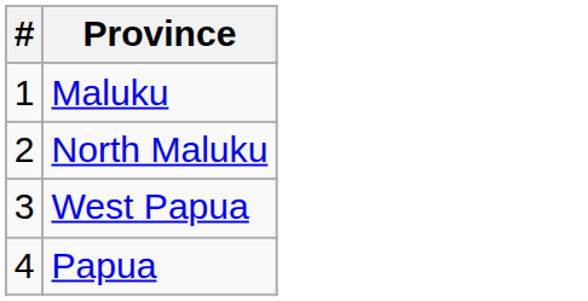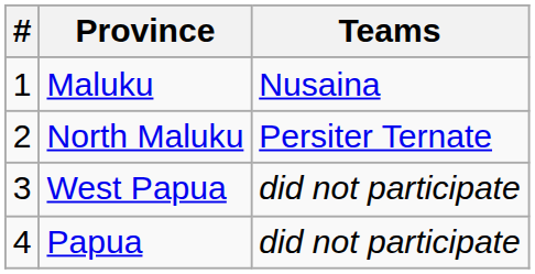+ column: Teams | Nusaina | Persiter Ternate | did not participate | did not participate
